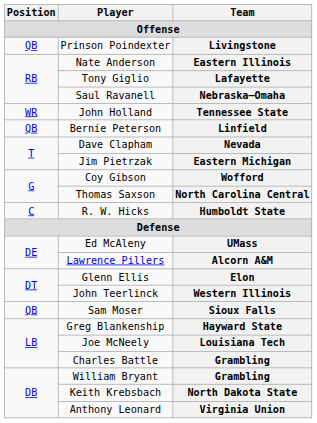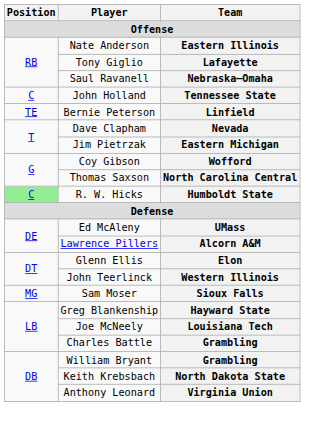- row: QB | Prinson Poindexter | Livingstone
Tennessee State | Position: WR -> C
Linfield | Position: QB -> TE
Humboldt State | Position: no background -> lightgreen background
Sioux Falls | Position: QB -> MG
